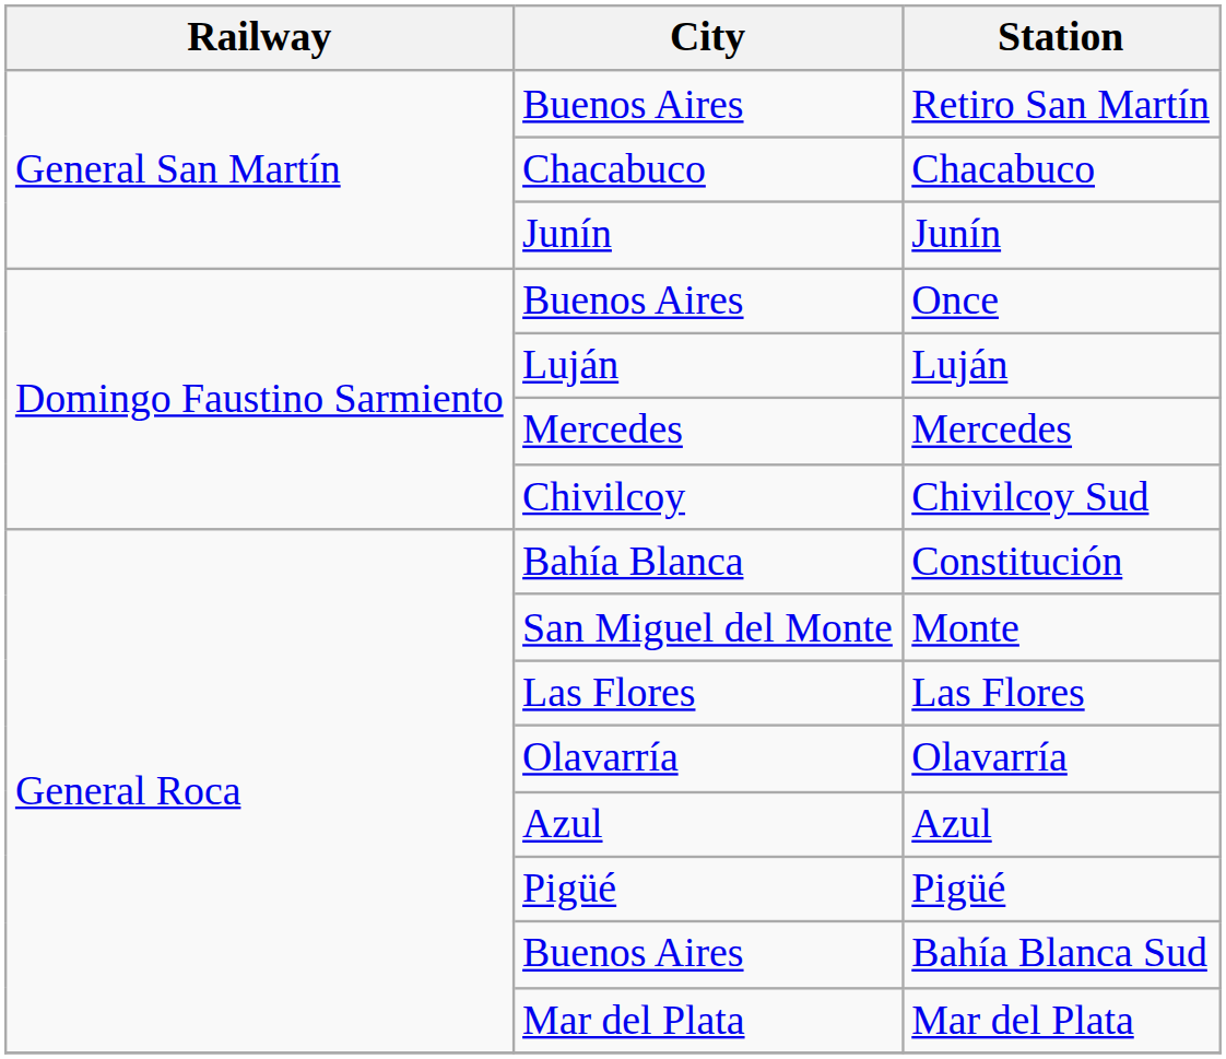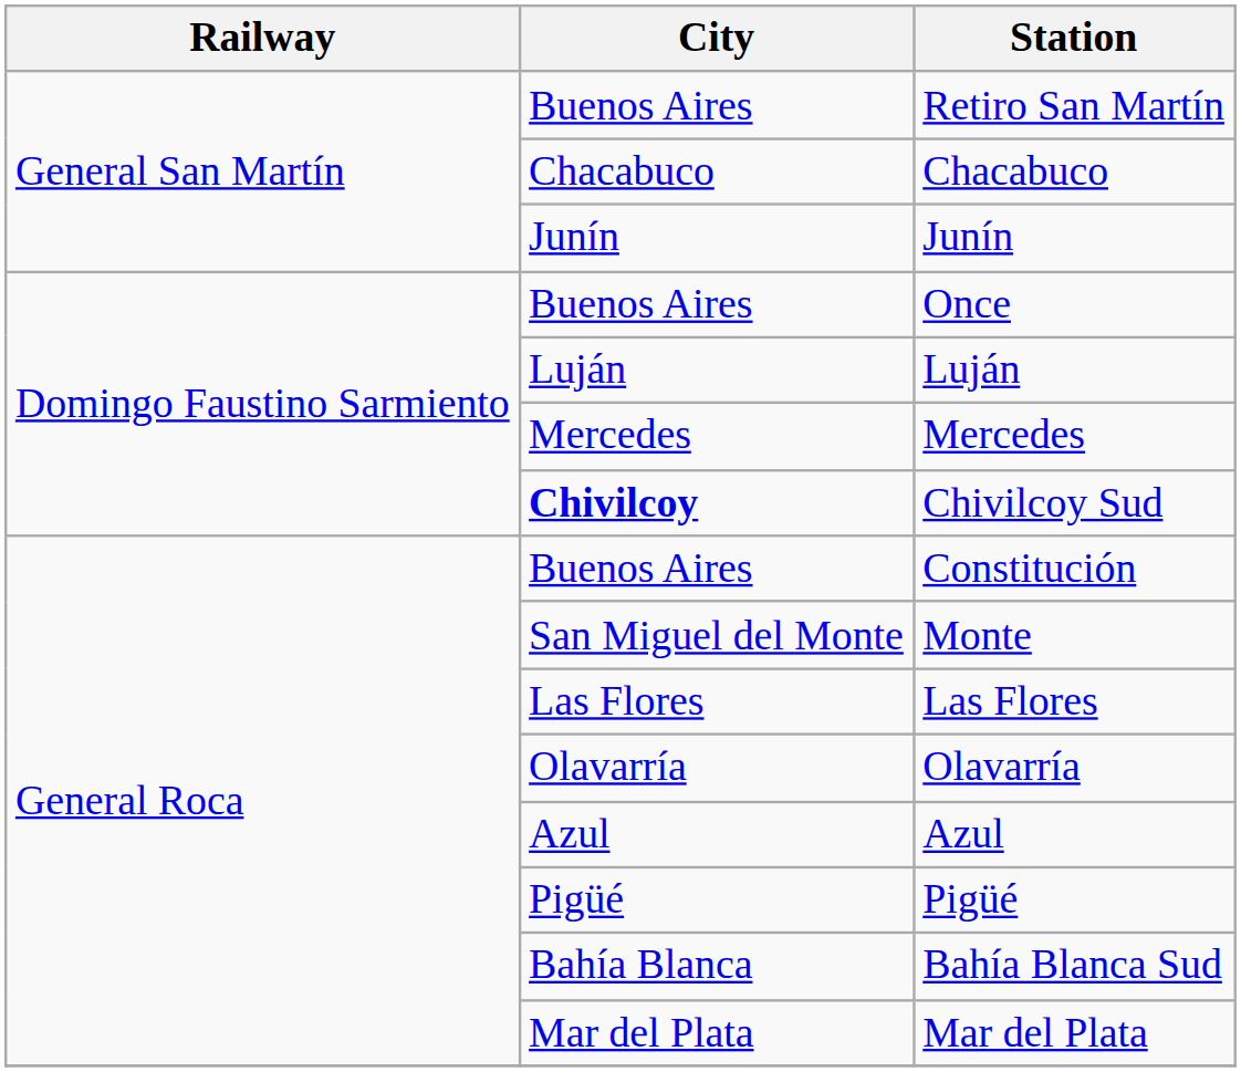Chivilcoy Sud | City: normal -> bold
Constitución | City: Bahía Blanca -> Buenos Aires
Bahía Blanca Sud | City: Buenos Aires -> Bahía Blanca
